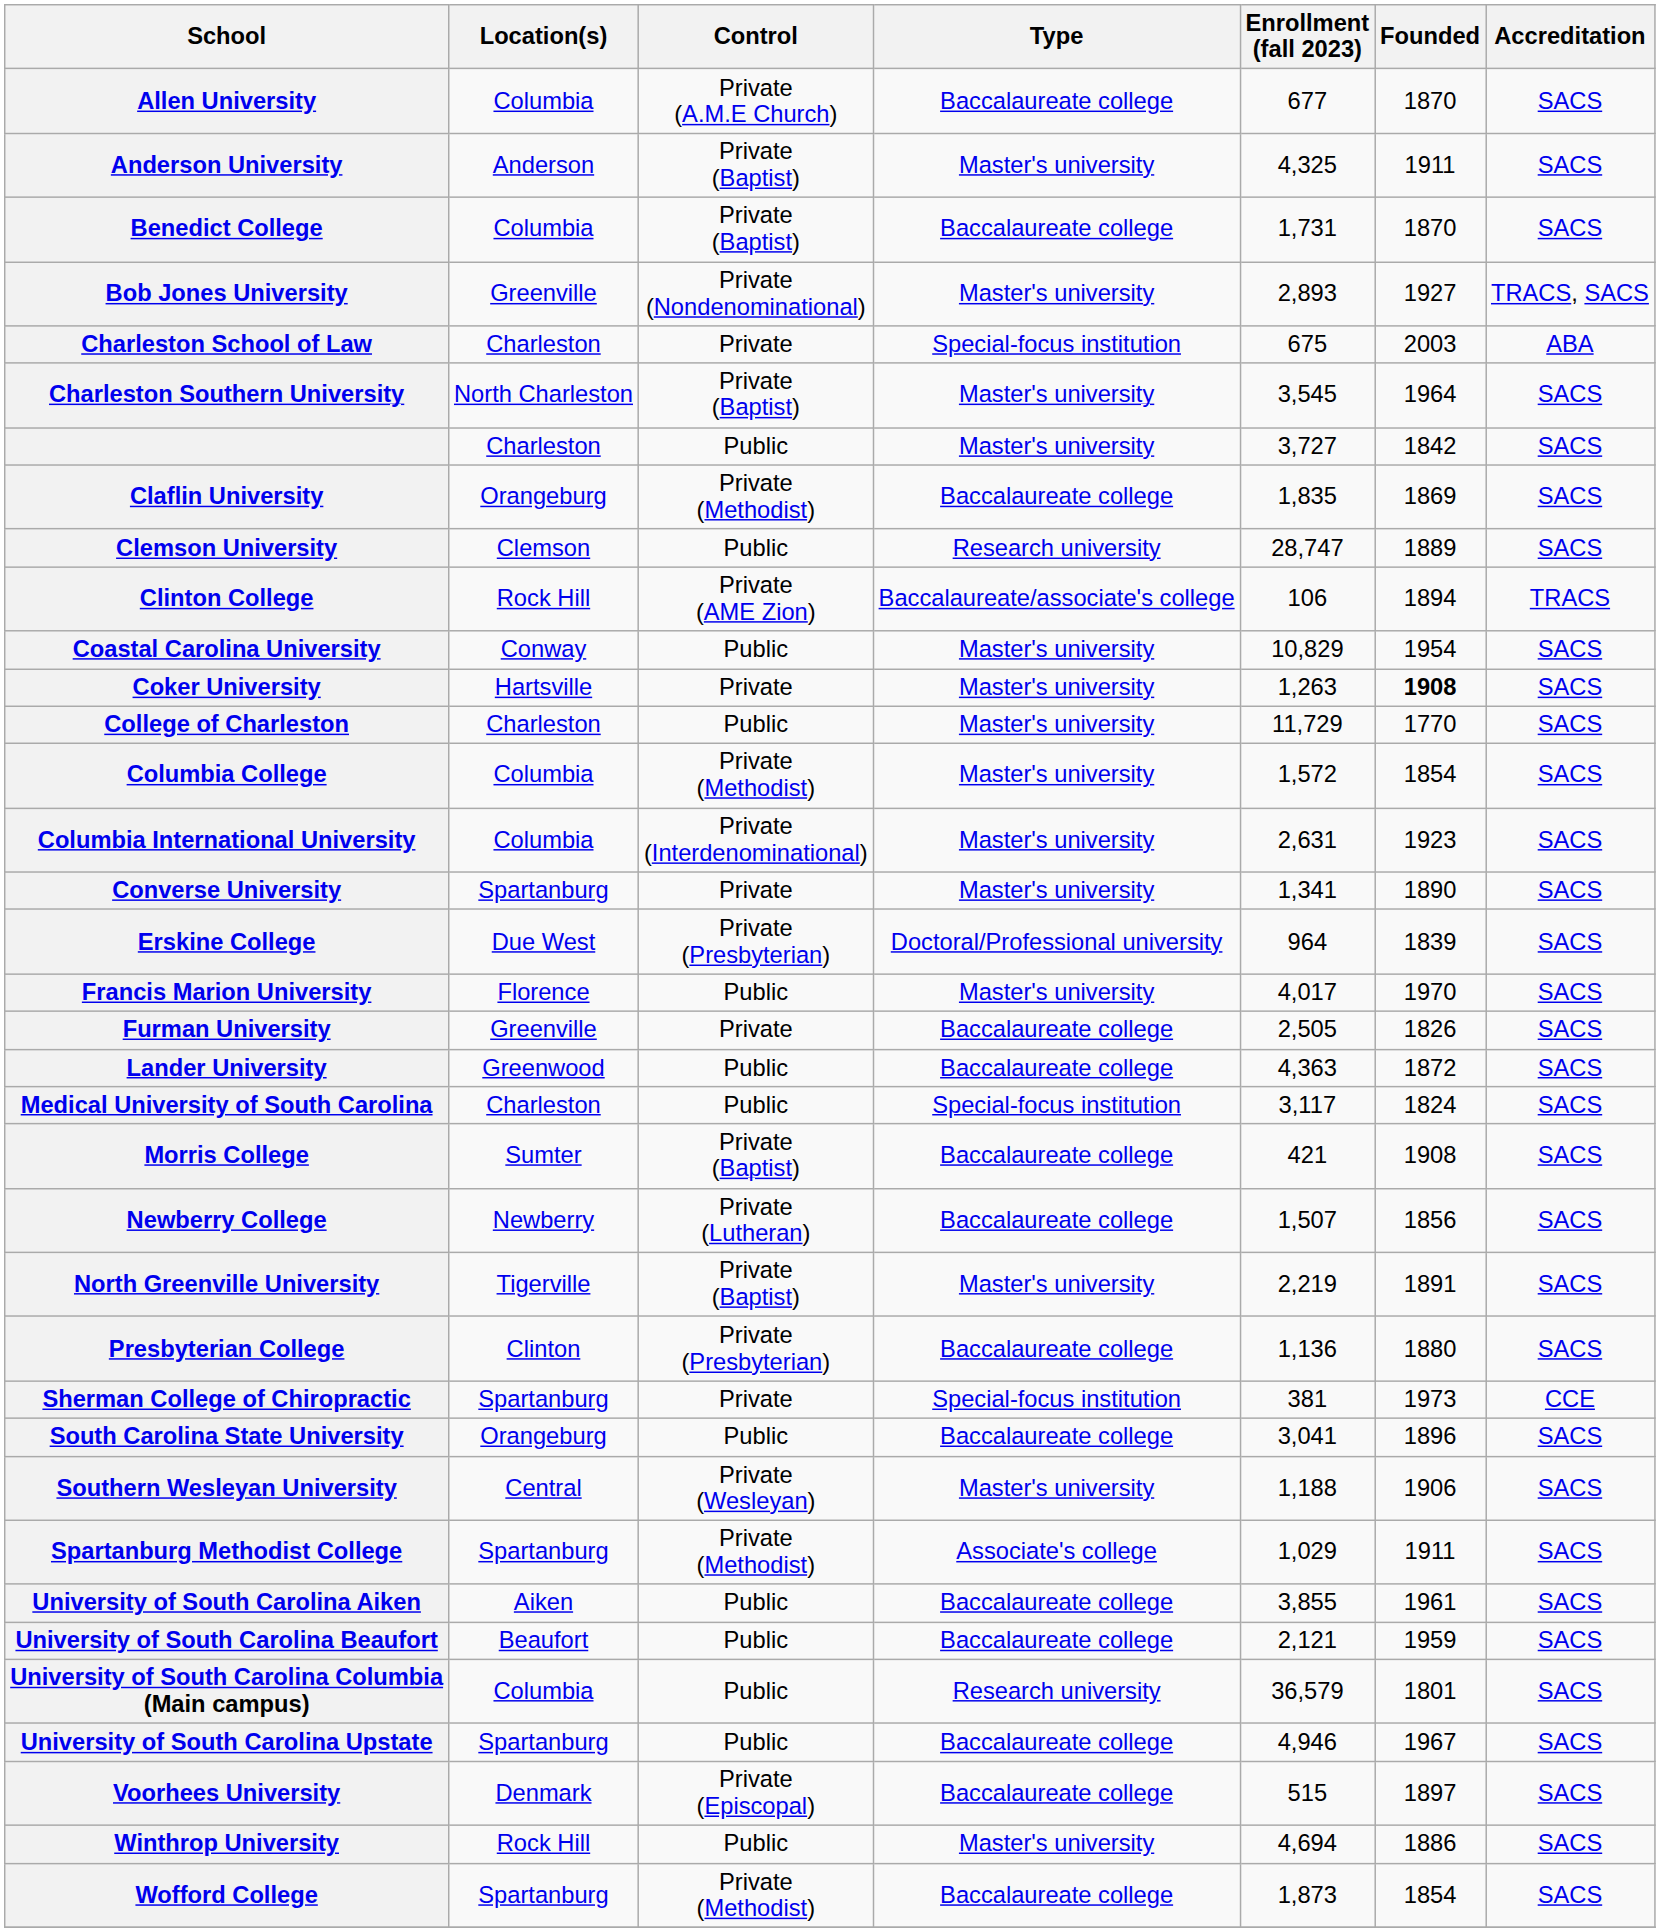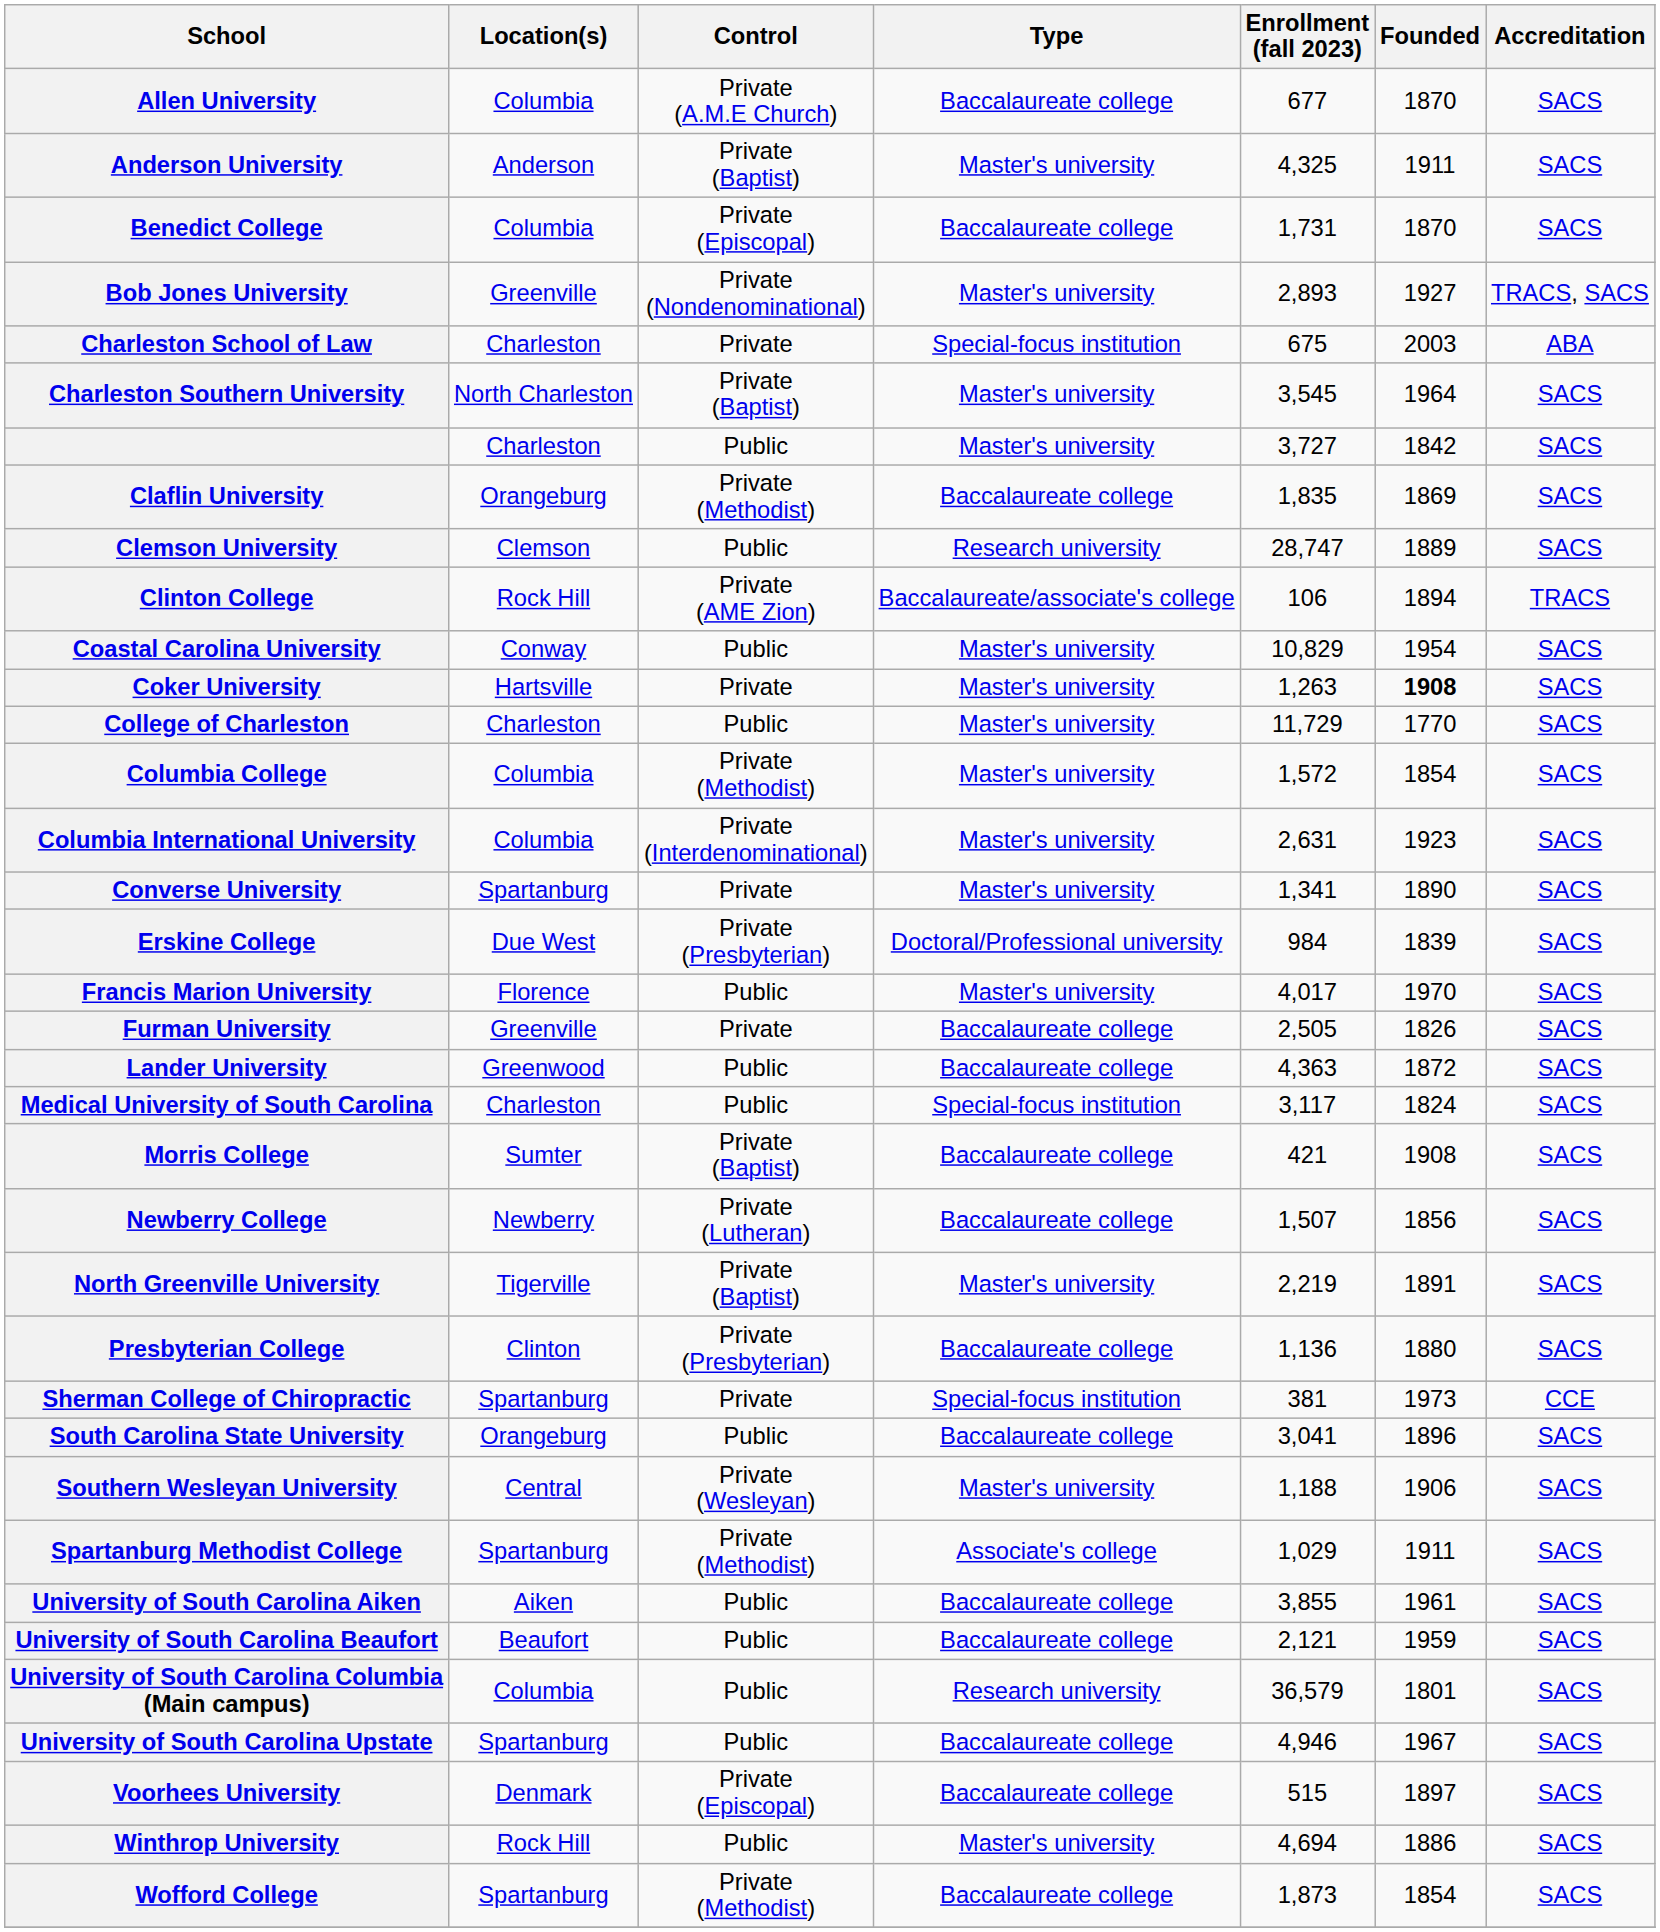Benedict College | Control: Private (Baptist) -> Private (Episcopal)
Erskine College | Enrollment (fall 2023): 964 -> 984
